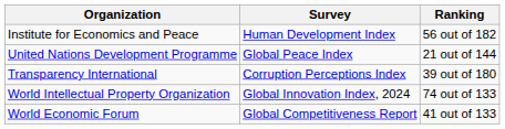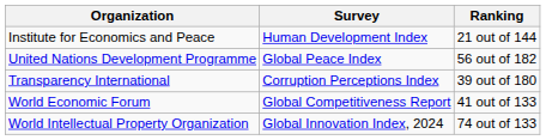Institute for Economics and Peace | Ranking: 56 out of 182 -> 21 out of 144
United Nations Development Programme | Ranking: 21 out of 144 -> 56 out of 182
rows swapped: World Economic Forum <-> World Intellectual Property Organization
